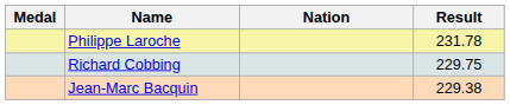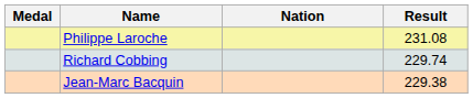Philippe Laroche | Result: 231.78 -> 231.08
Richard Cobbing | Result: 229.75 -> 229.74
